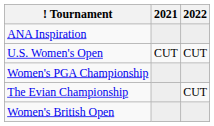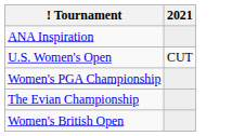- column: 2022 | CUT | CUT
